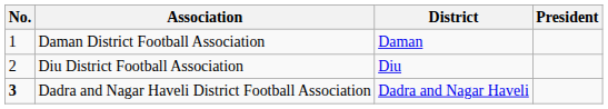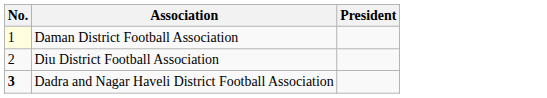- column: District | Daman | Diu | Dadra and Nagar Haveli
Daman District Football Association | No.: no background -> lightyellow background
